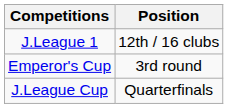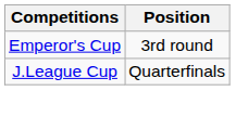- row: J.League 1 | 12th / 16 clubs
